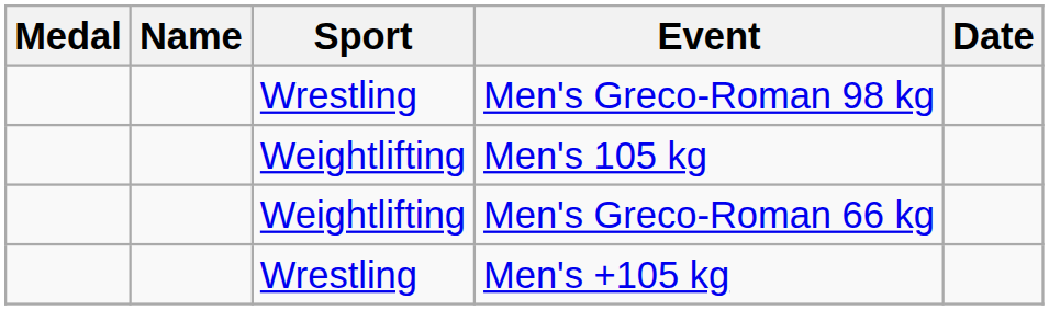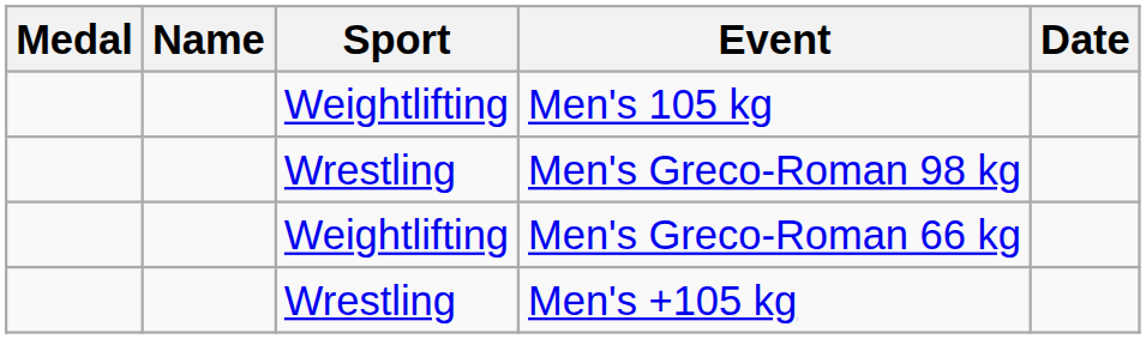rows swapped: Men's Greco-Roman 98 kg <-> Men's 105 kg
